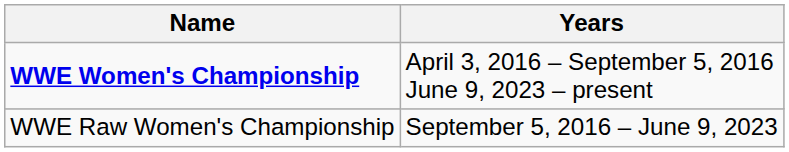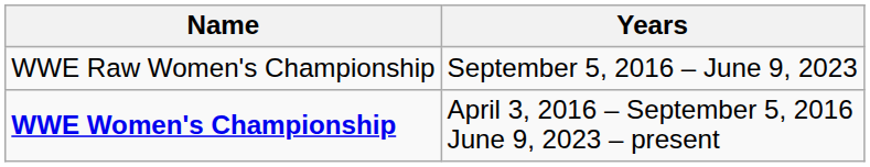rows swapped: WWE Women's Championship <-> WWE Raw Women's Championship
